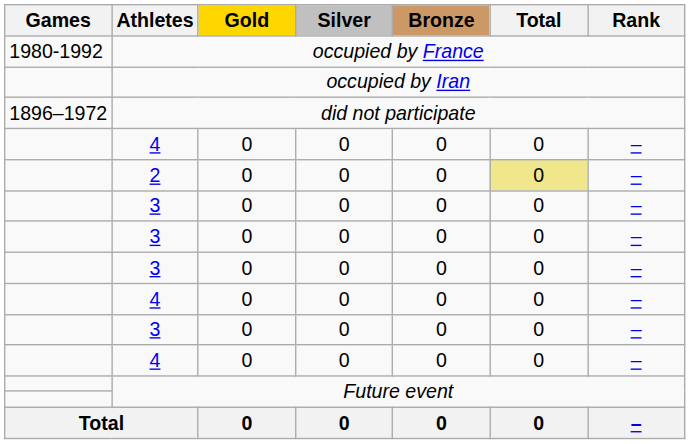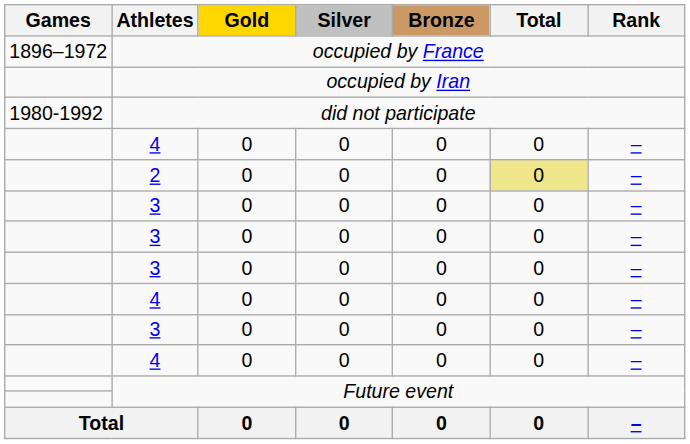occupied by France | Games: 1980-1992 -> 1896–1972
did not participate | Games: 1896–1972 -> 1980-1992
